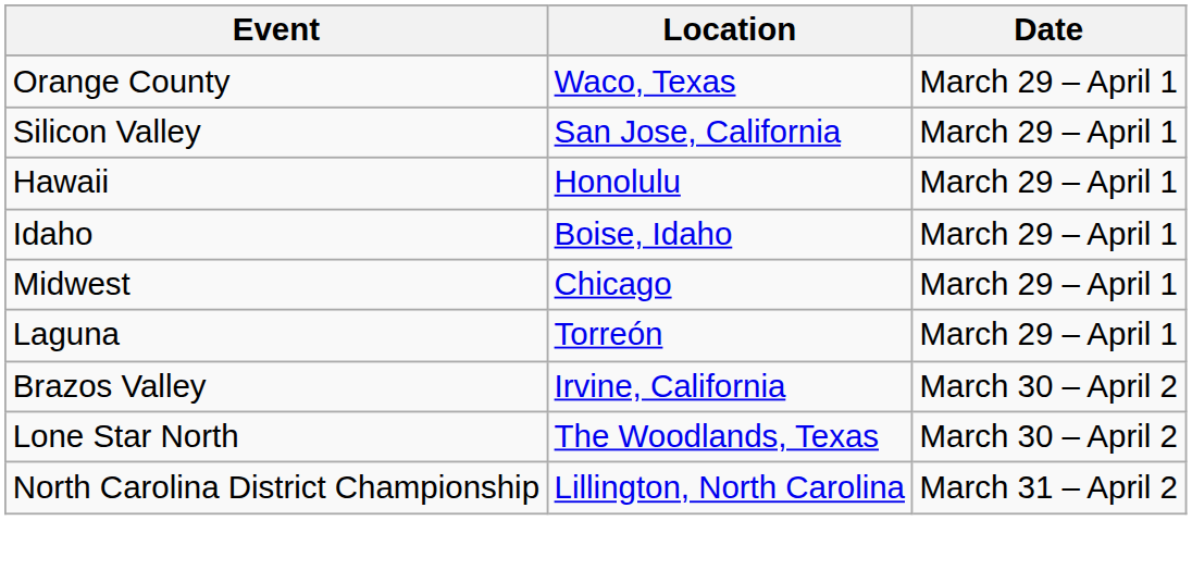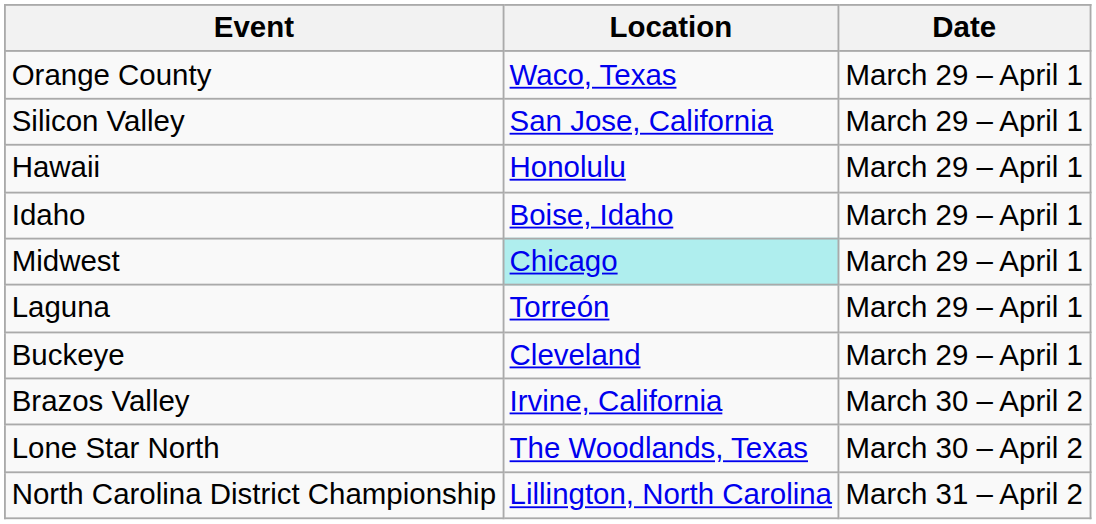Midwest | Location: no background -> paleturquoise background
+ row: Buckeye | Cleveland | March 29 – April 1
